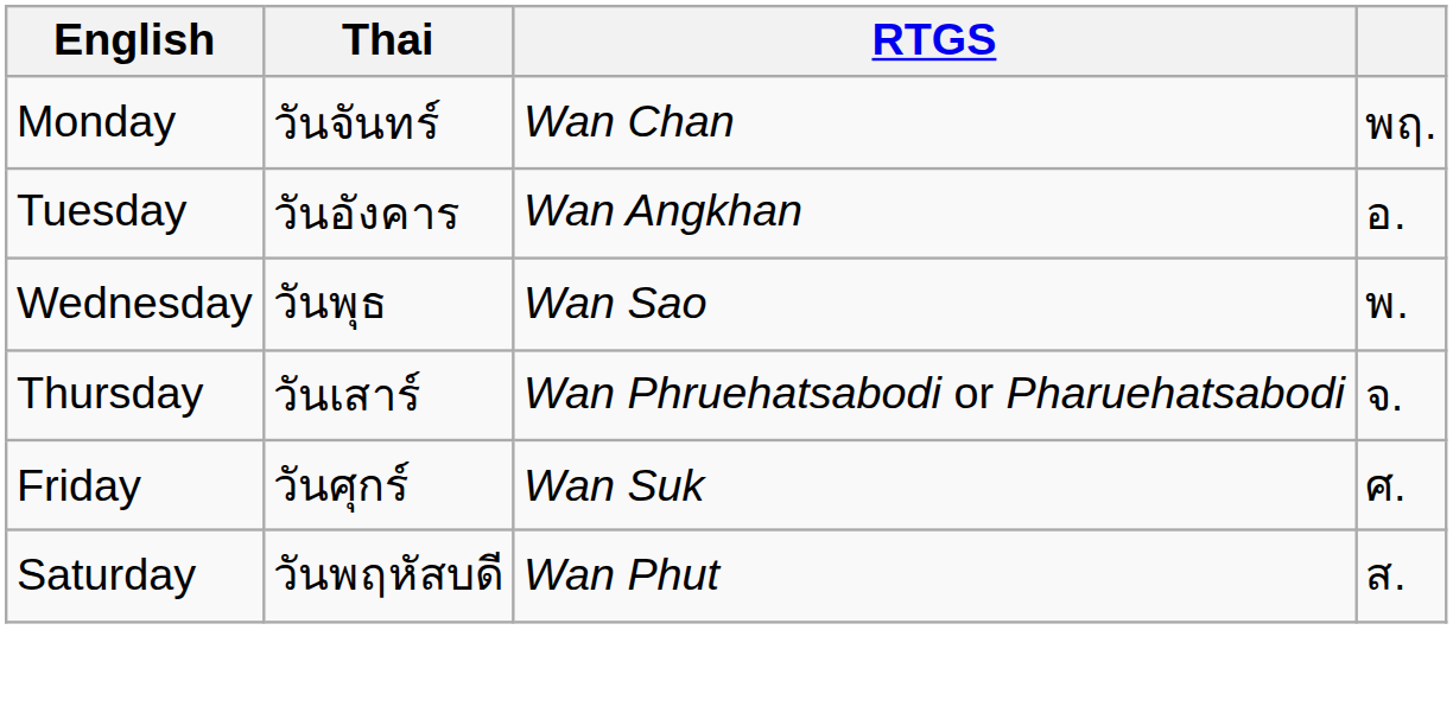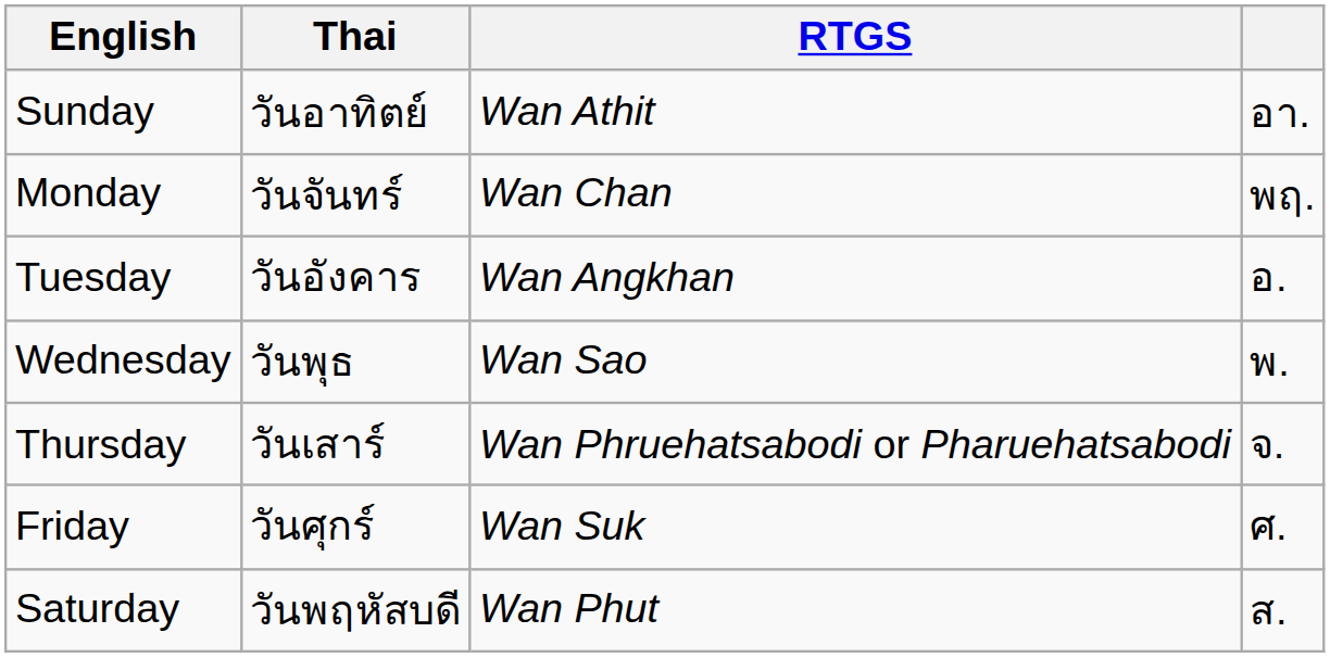+ row: Sunday | วันอาทิตย์ | Wan Athit | อา.
